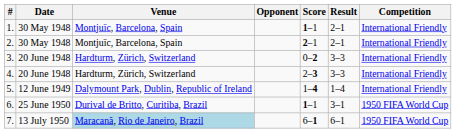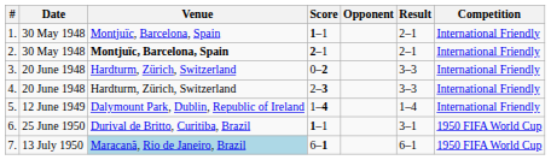columns swapped: Opponent <-> Score
2. | Venue: normal -> bold
